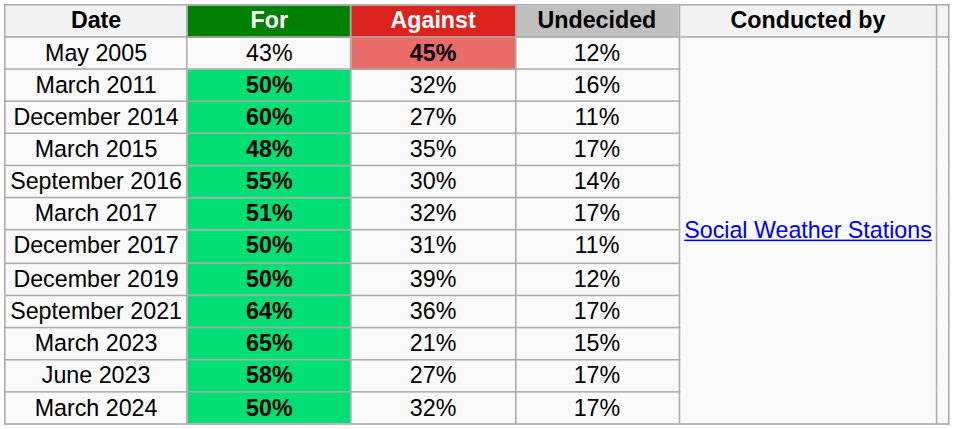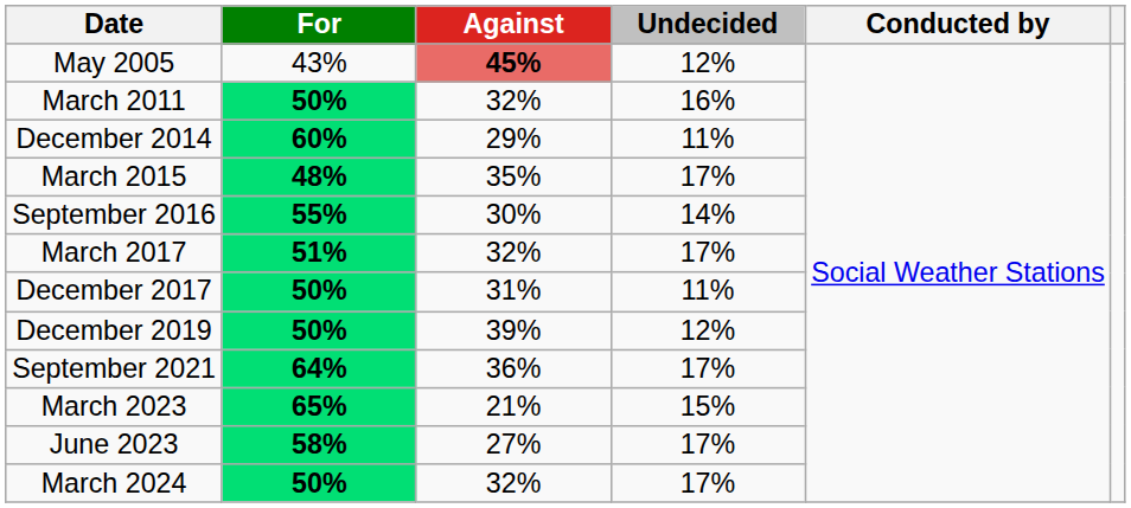December 2014 | Against: 27% -> 29%
